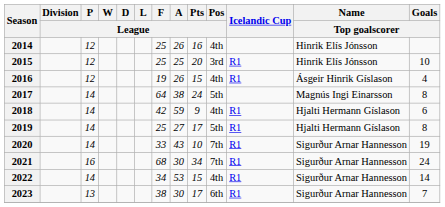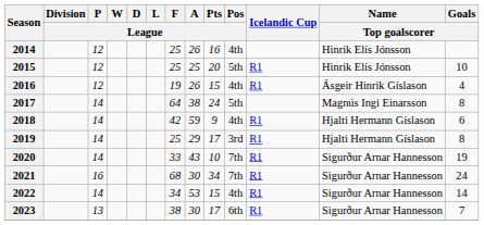2015 | Pos / League: 3rd -> 5th
2019 | A / League: 27 -> 29
2019 | Pos / League: 5th -> 3rd
